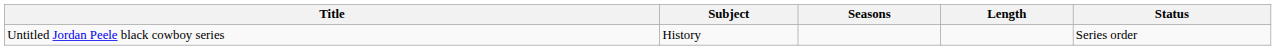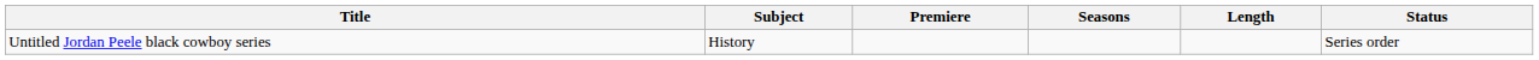+ column: Premiere
